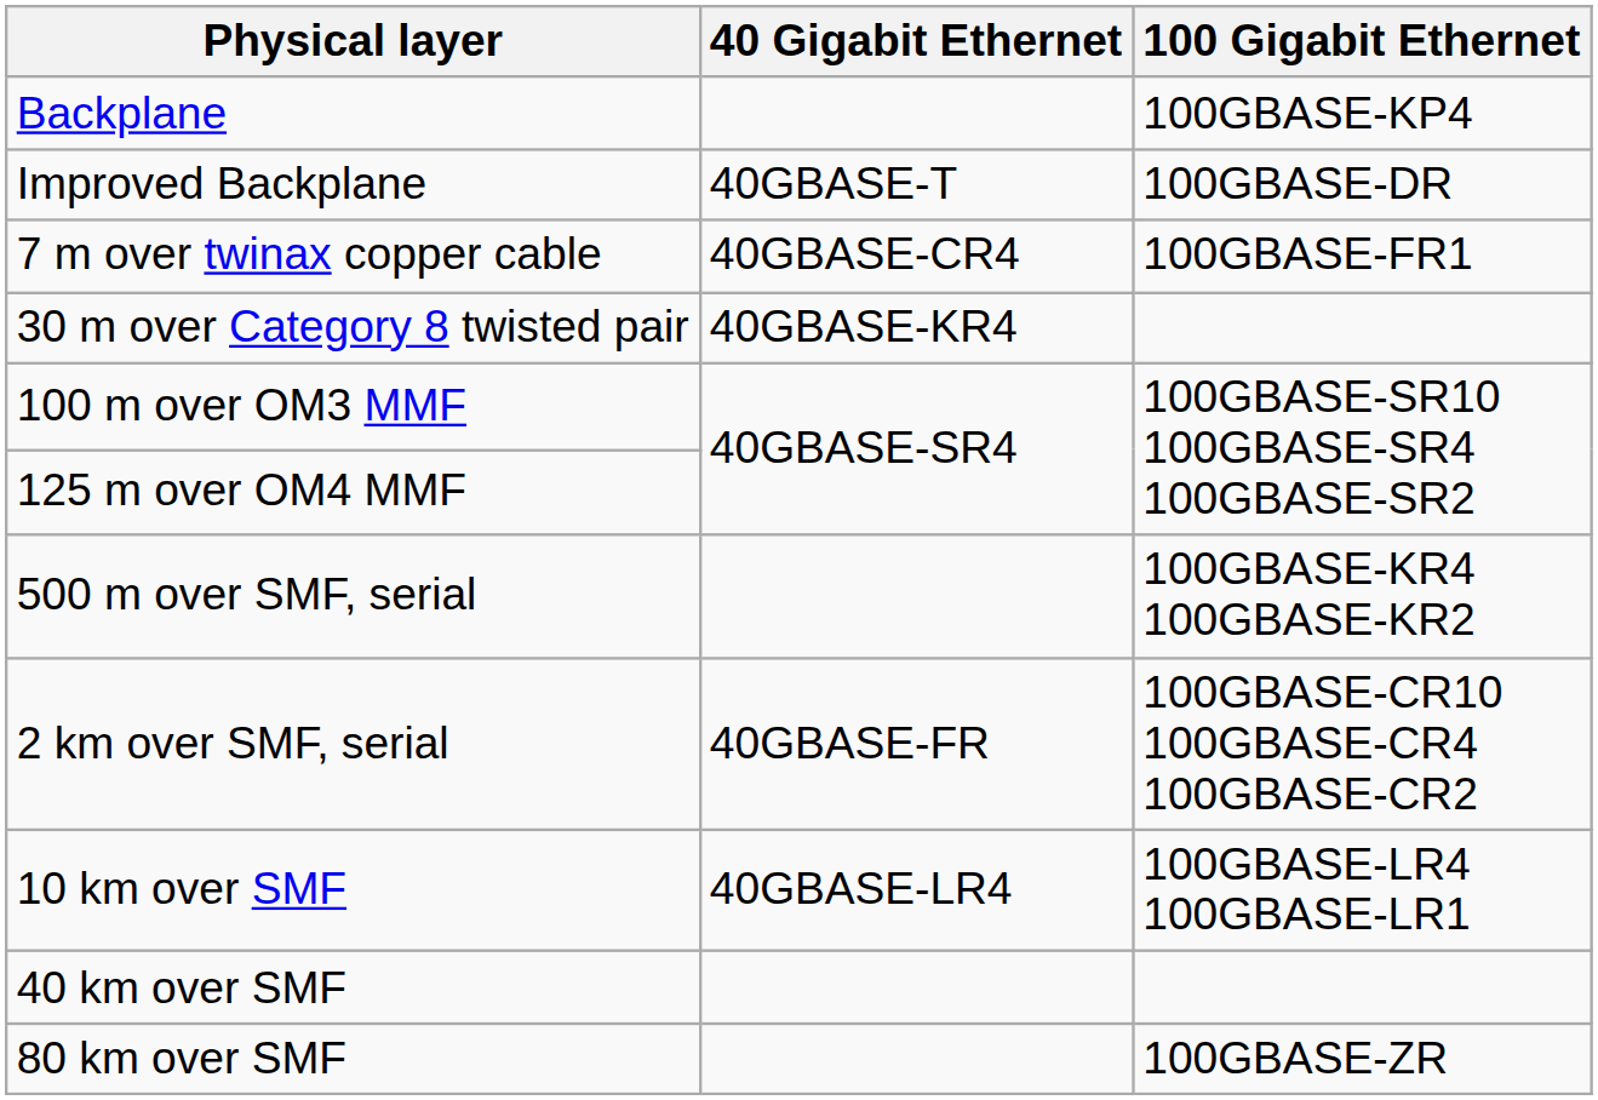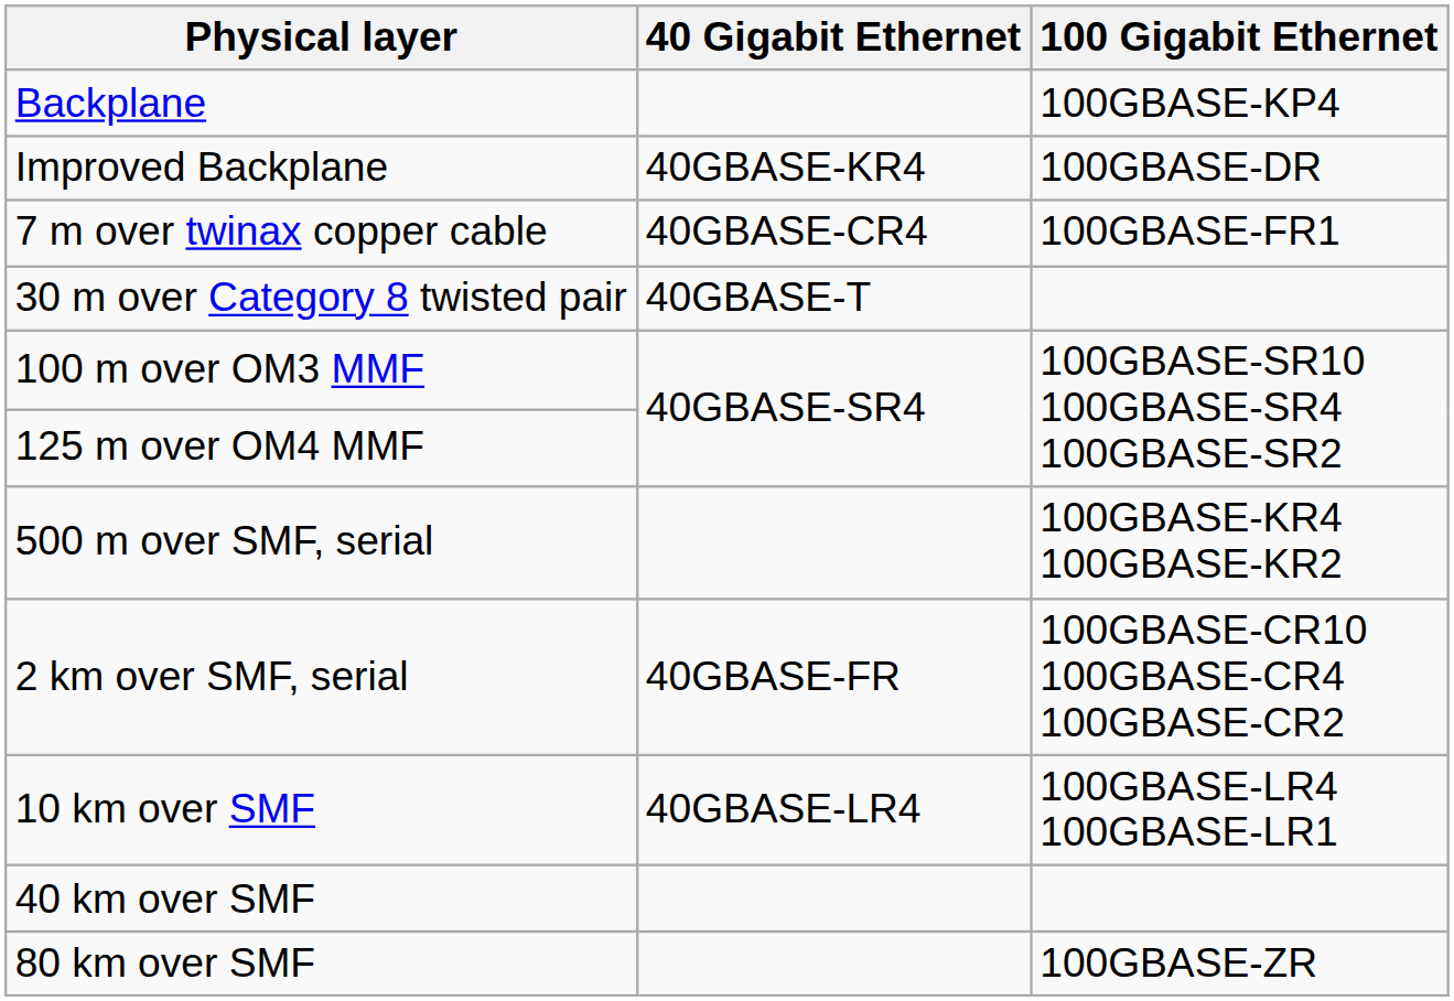Improved Backplane | 40 Gigabit Ethernet: 40GBASE-T -> 40GBASE-KR4
30 m over Category 8 twisted pair | 40 Gigabit Ethernet: 40GBASE-KR4 -> 40GBASE-T
